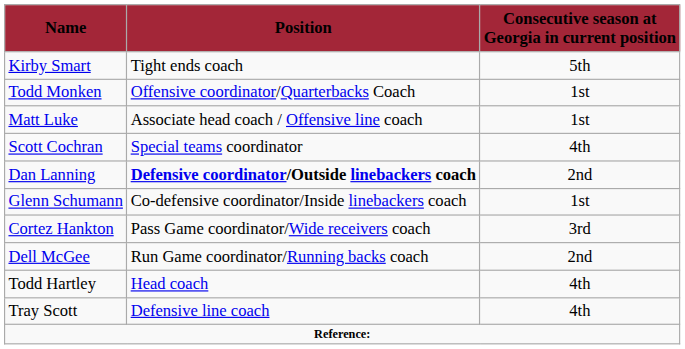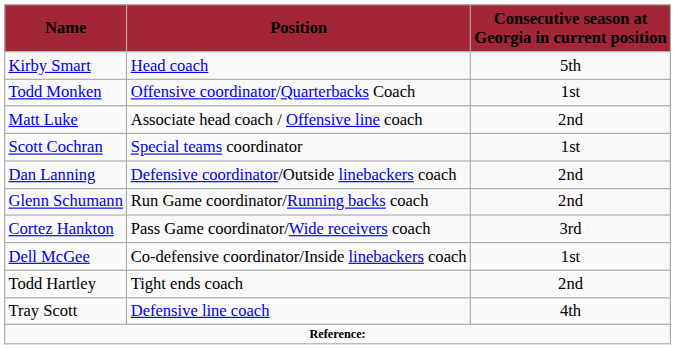Kirby Smart | Position: Tight ends coach -> Head coach
Matt Luke | Consecutive season at Georgia in current position: 1st -> 2nd
Scott Cochran | Consecutive season at Georgia in current position: 4th -> 1st
Dan Lanning | Position: bold -> normal
Glenn Schumann | Position: Co-defensive coordinator/Inside linebackers coach -> Run Game coordinator/Running backs coach
Glenn Schumann | Consecutive season at Georgia in current position: 1st -> 2nd
Dell McGee | Position: Run Game coordinator/Running backs coach -> Co-defensive coordinator/Inside linebackers coach
Dell McGee | Consecutive season at Georgia in current position: 2nd -> 1st
Todd Hartley | Position: Head coach -> Tight ends coach
Todd Hartley | Consecutive season at Georgia in current position: 4th -> 2nd
